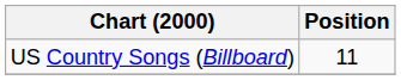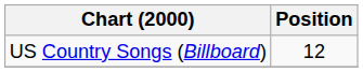US Country Songs (Billboard) | Position: 11 -> 12
